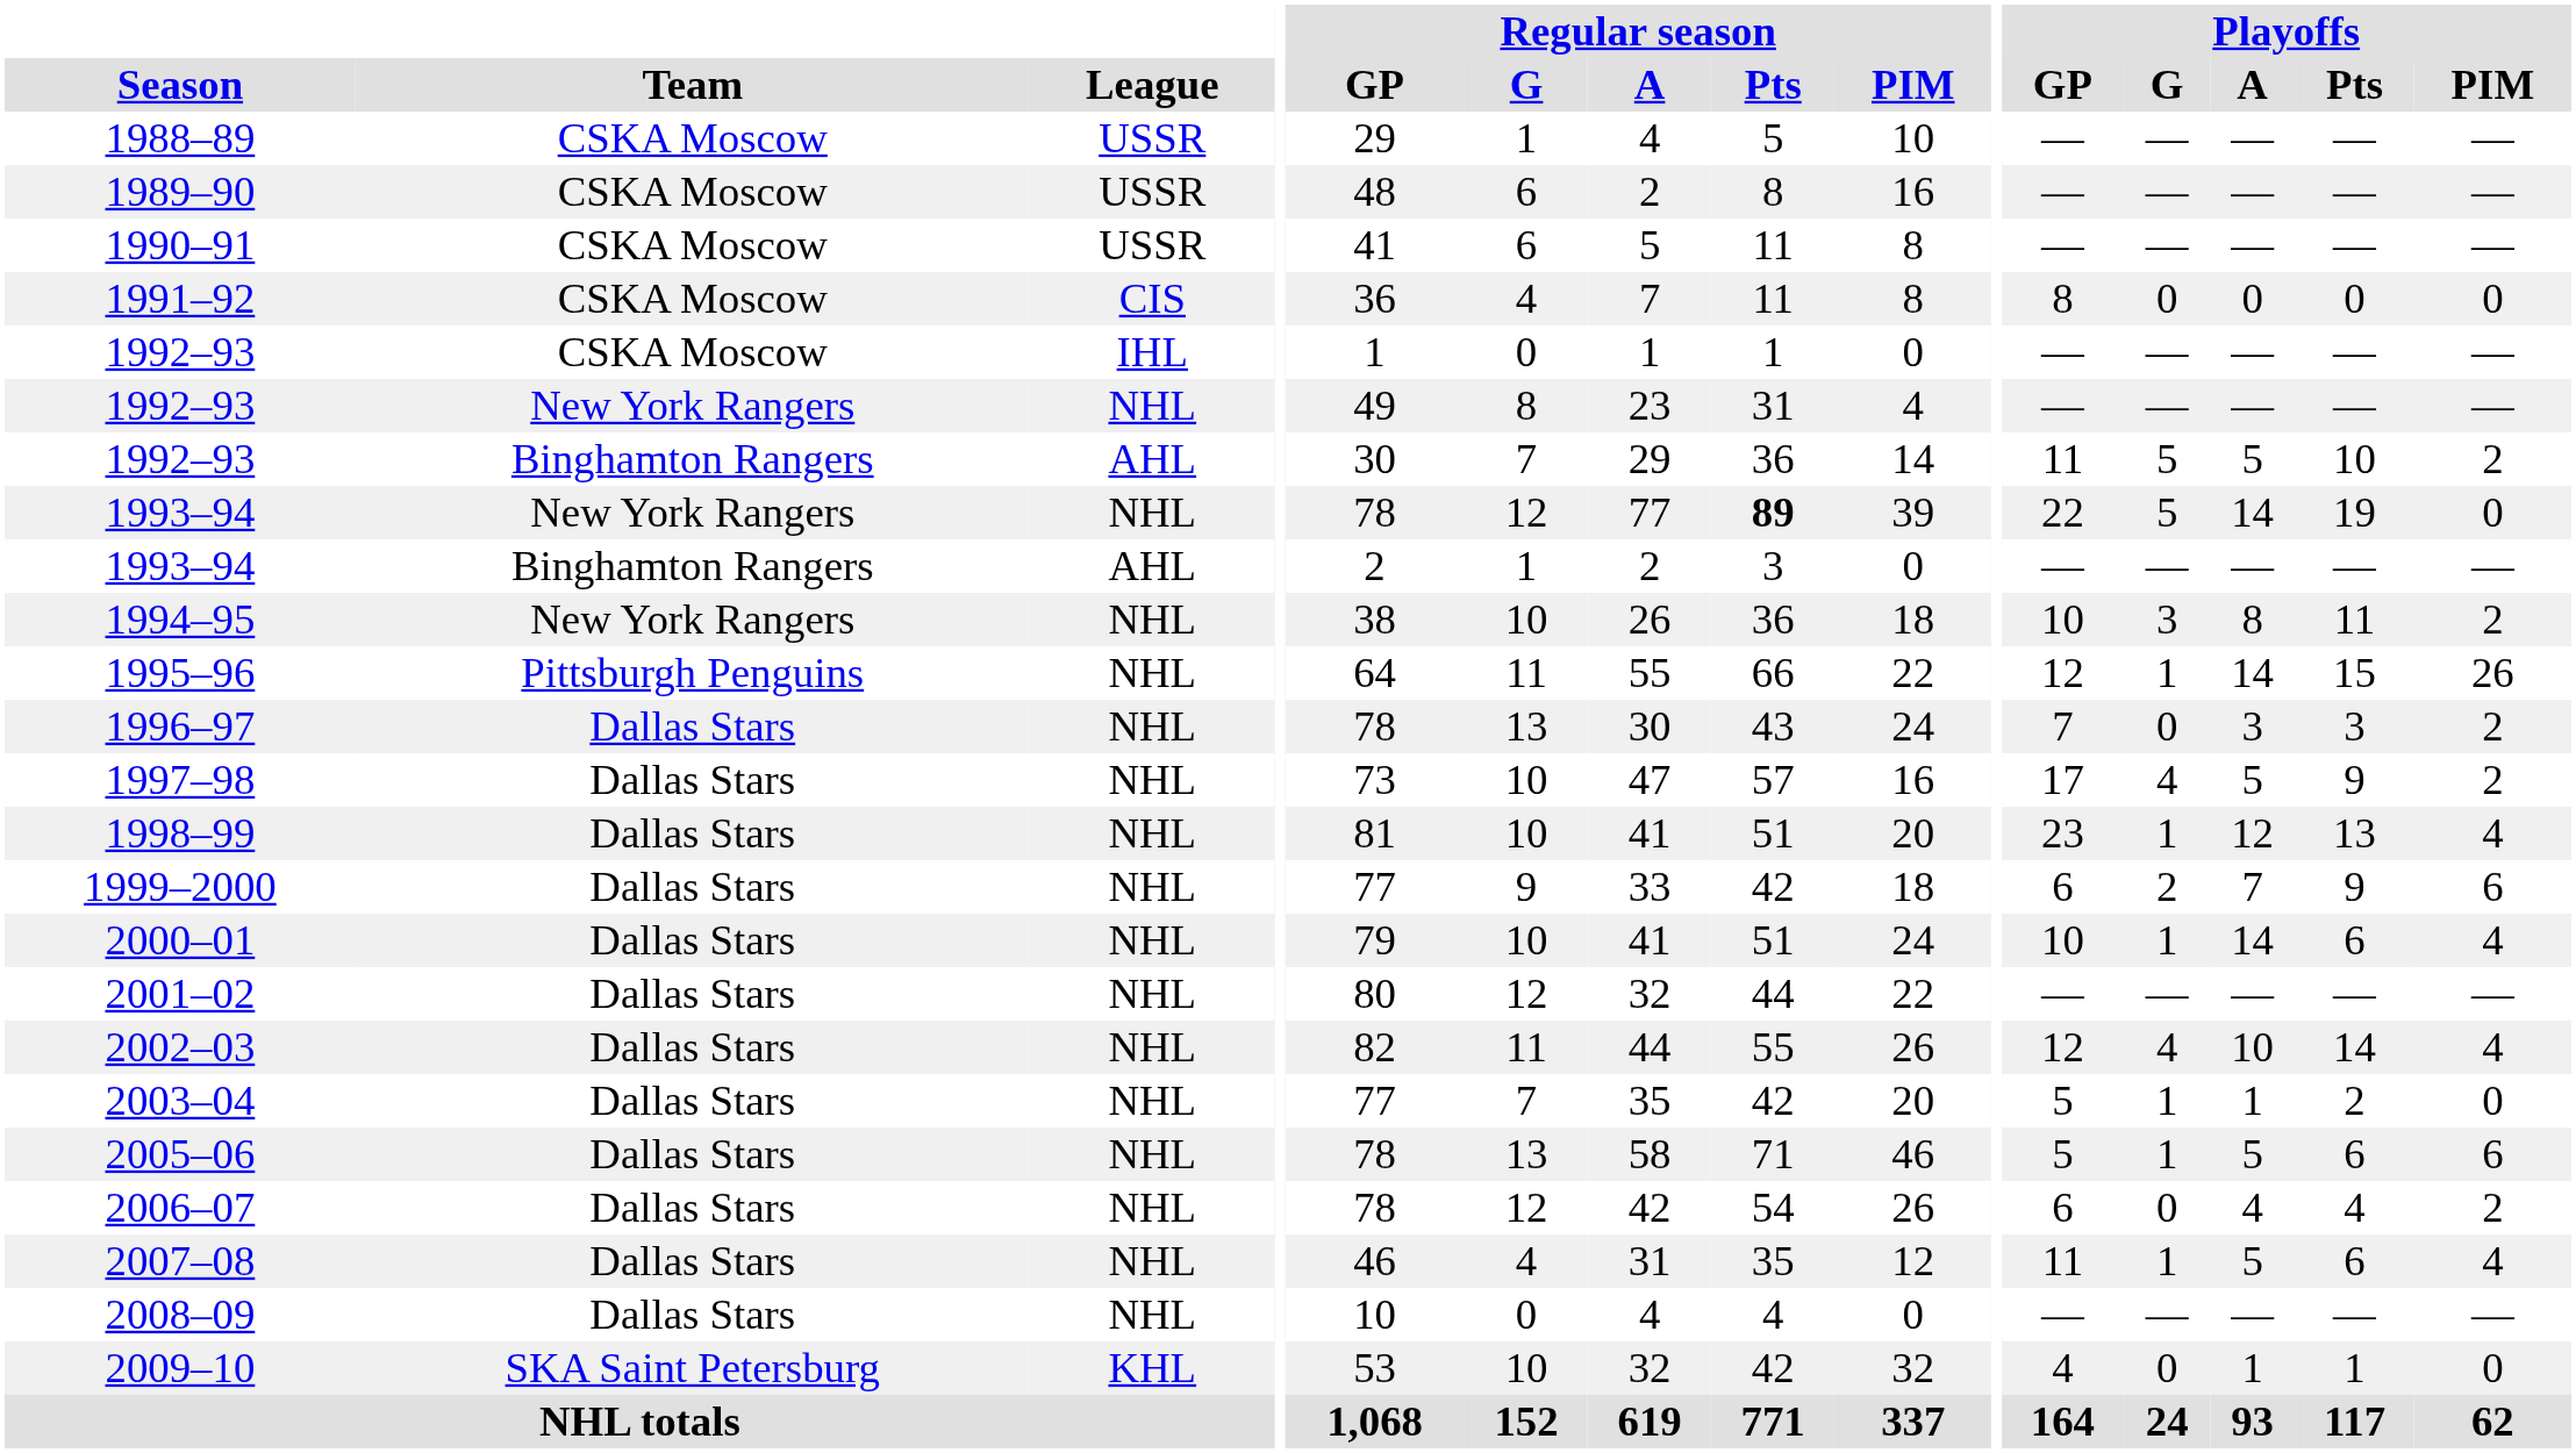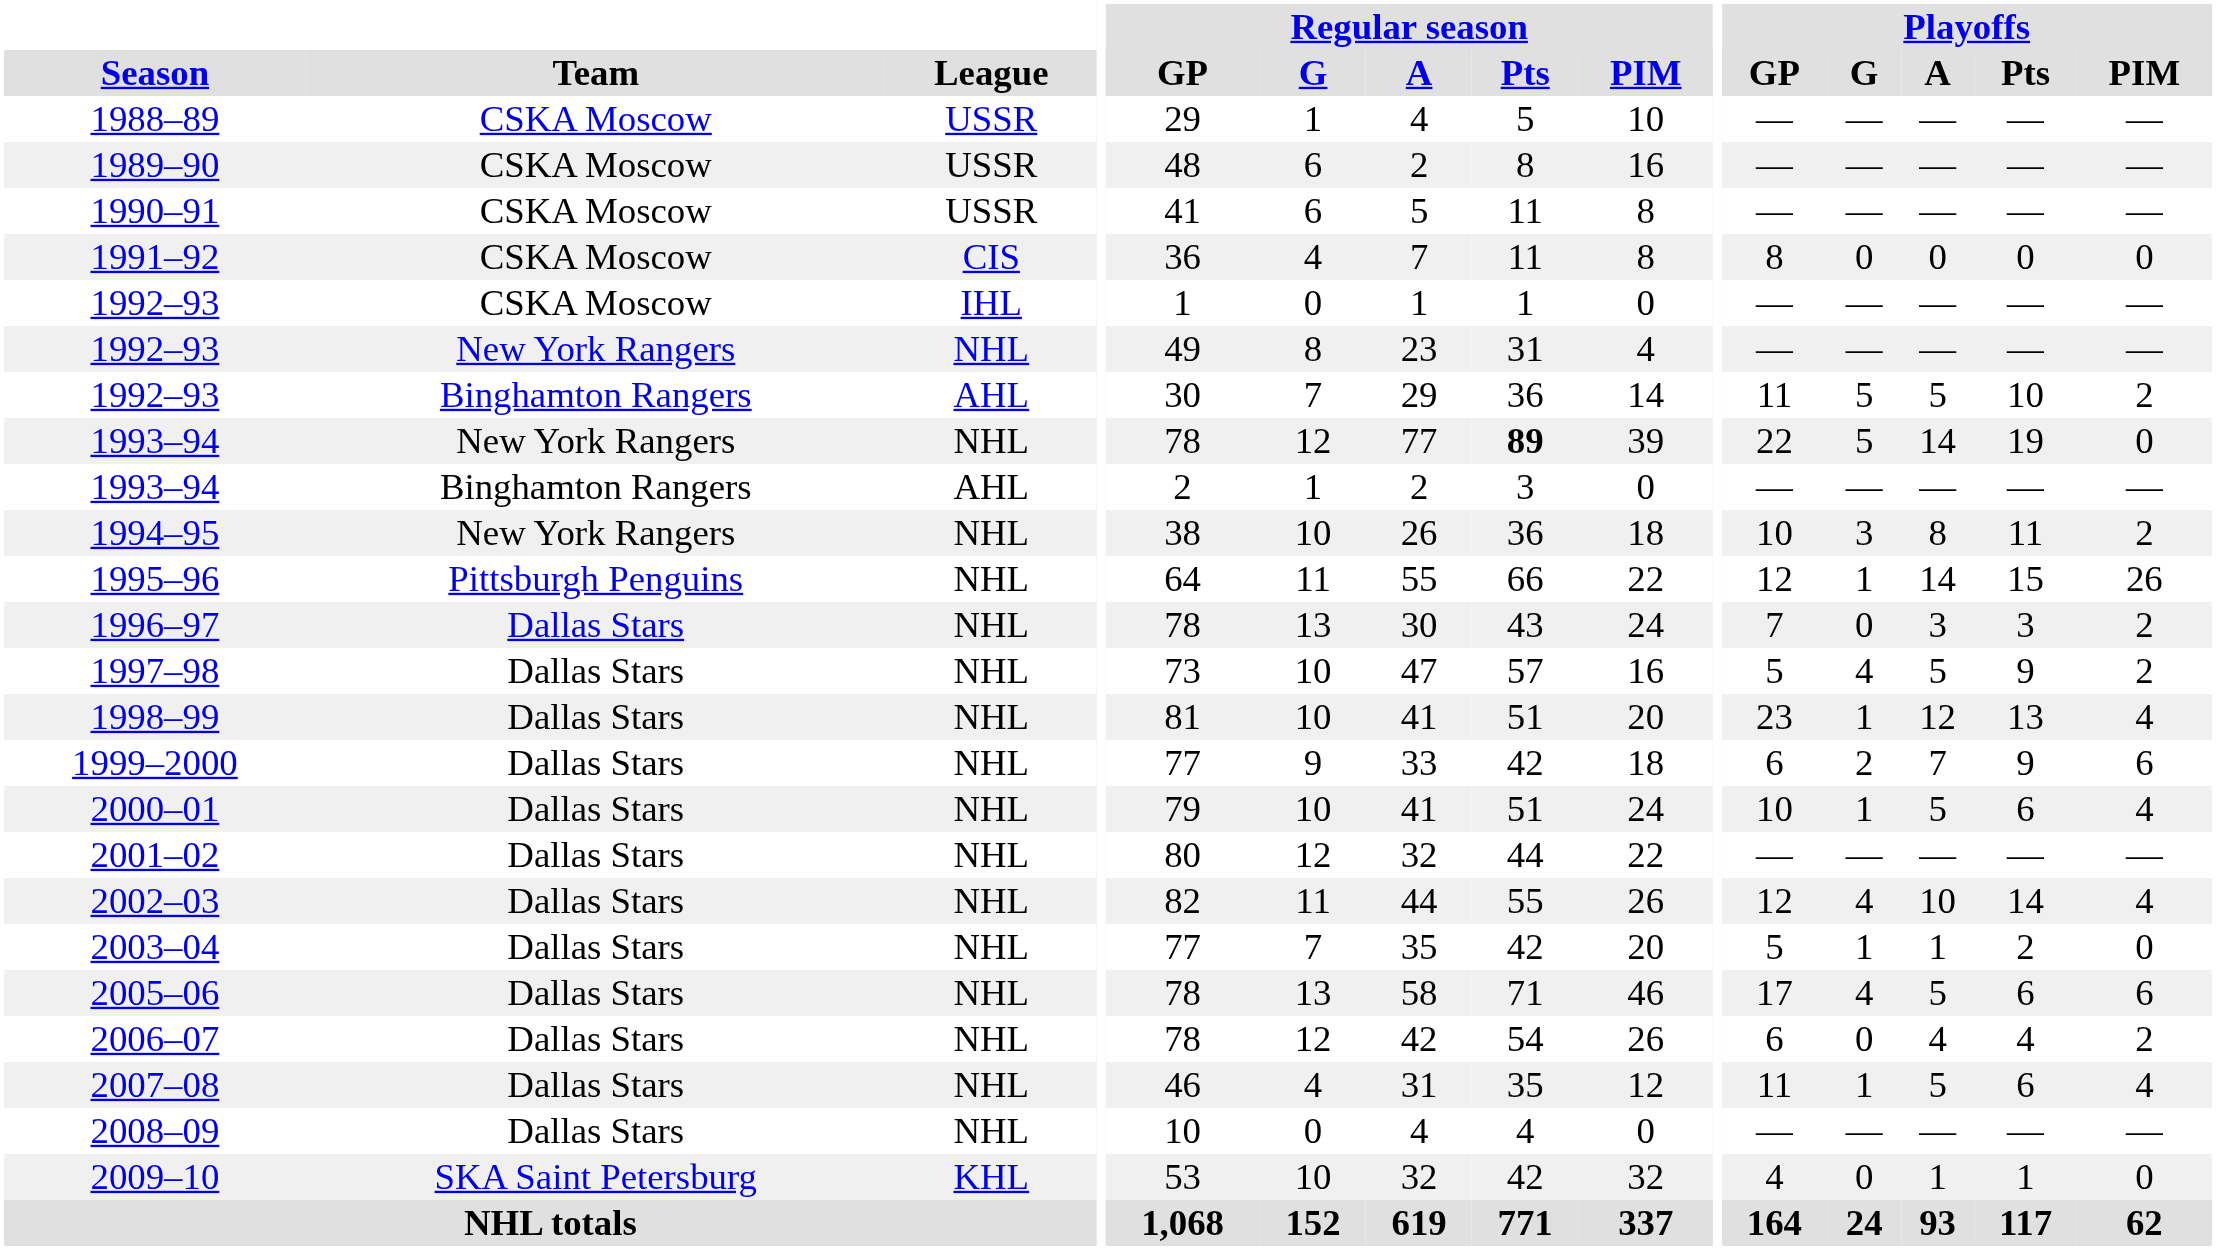1997–98 | Playoffs / GP: 17 -> 5
2000–01 | Playoffs / A: 14 -> 5
2005–06 | Playoffs / GP: 5 -> 17
2005–06 | Playoffs / G: 1 -> 4
